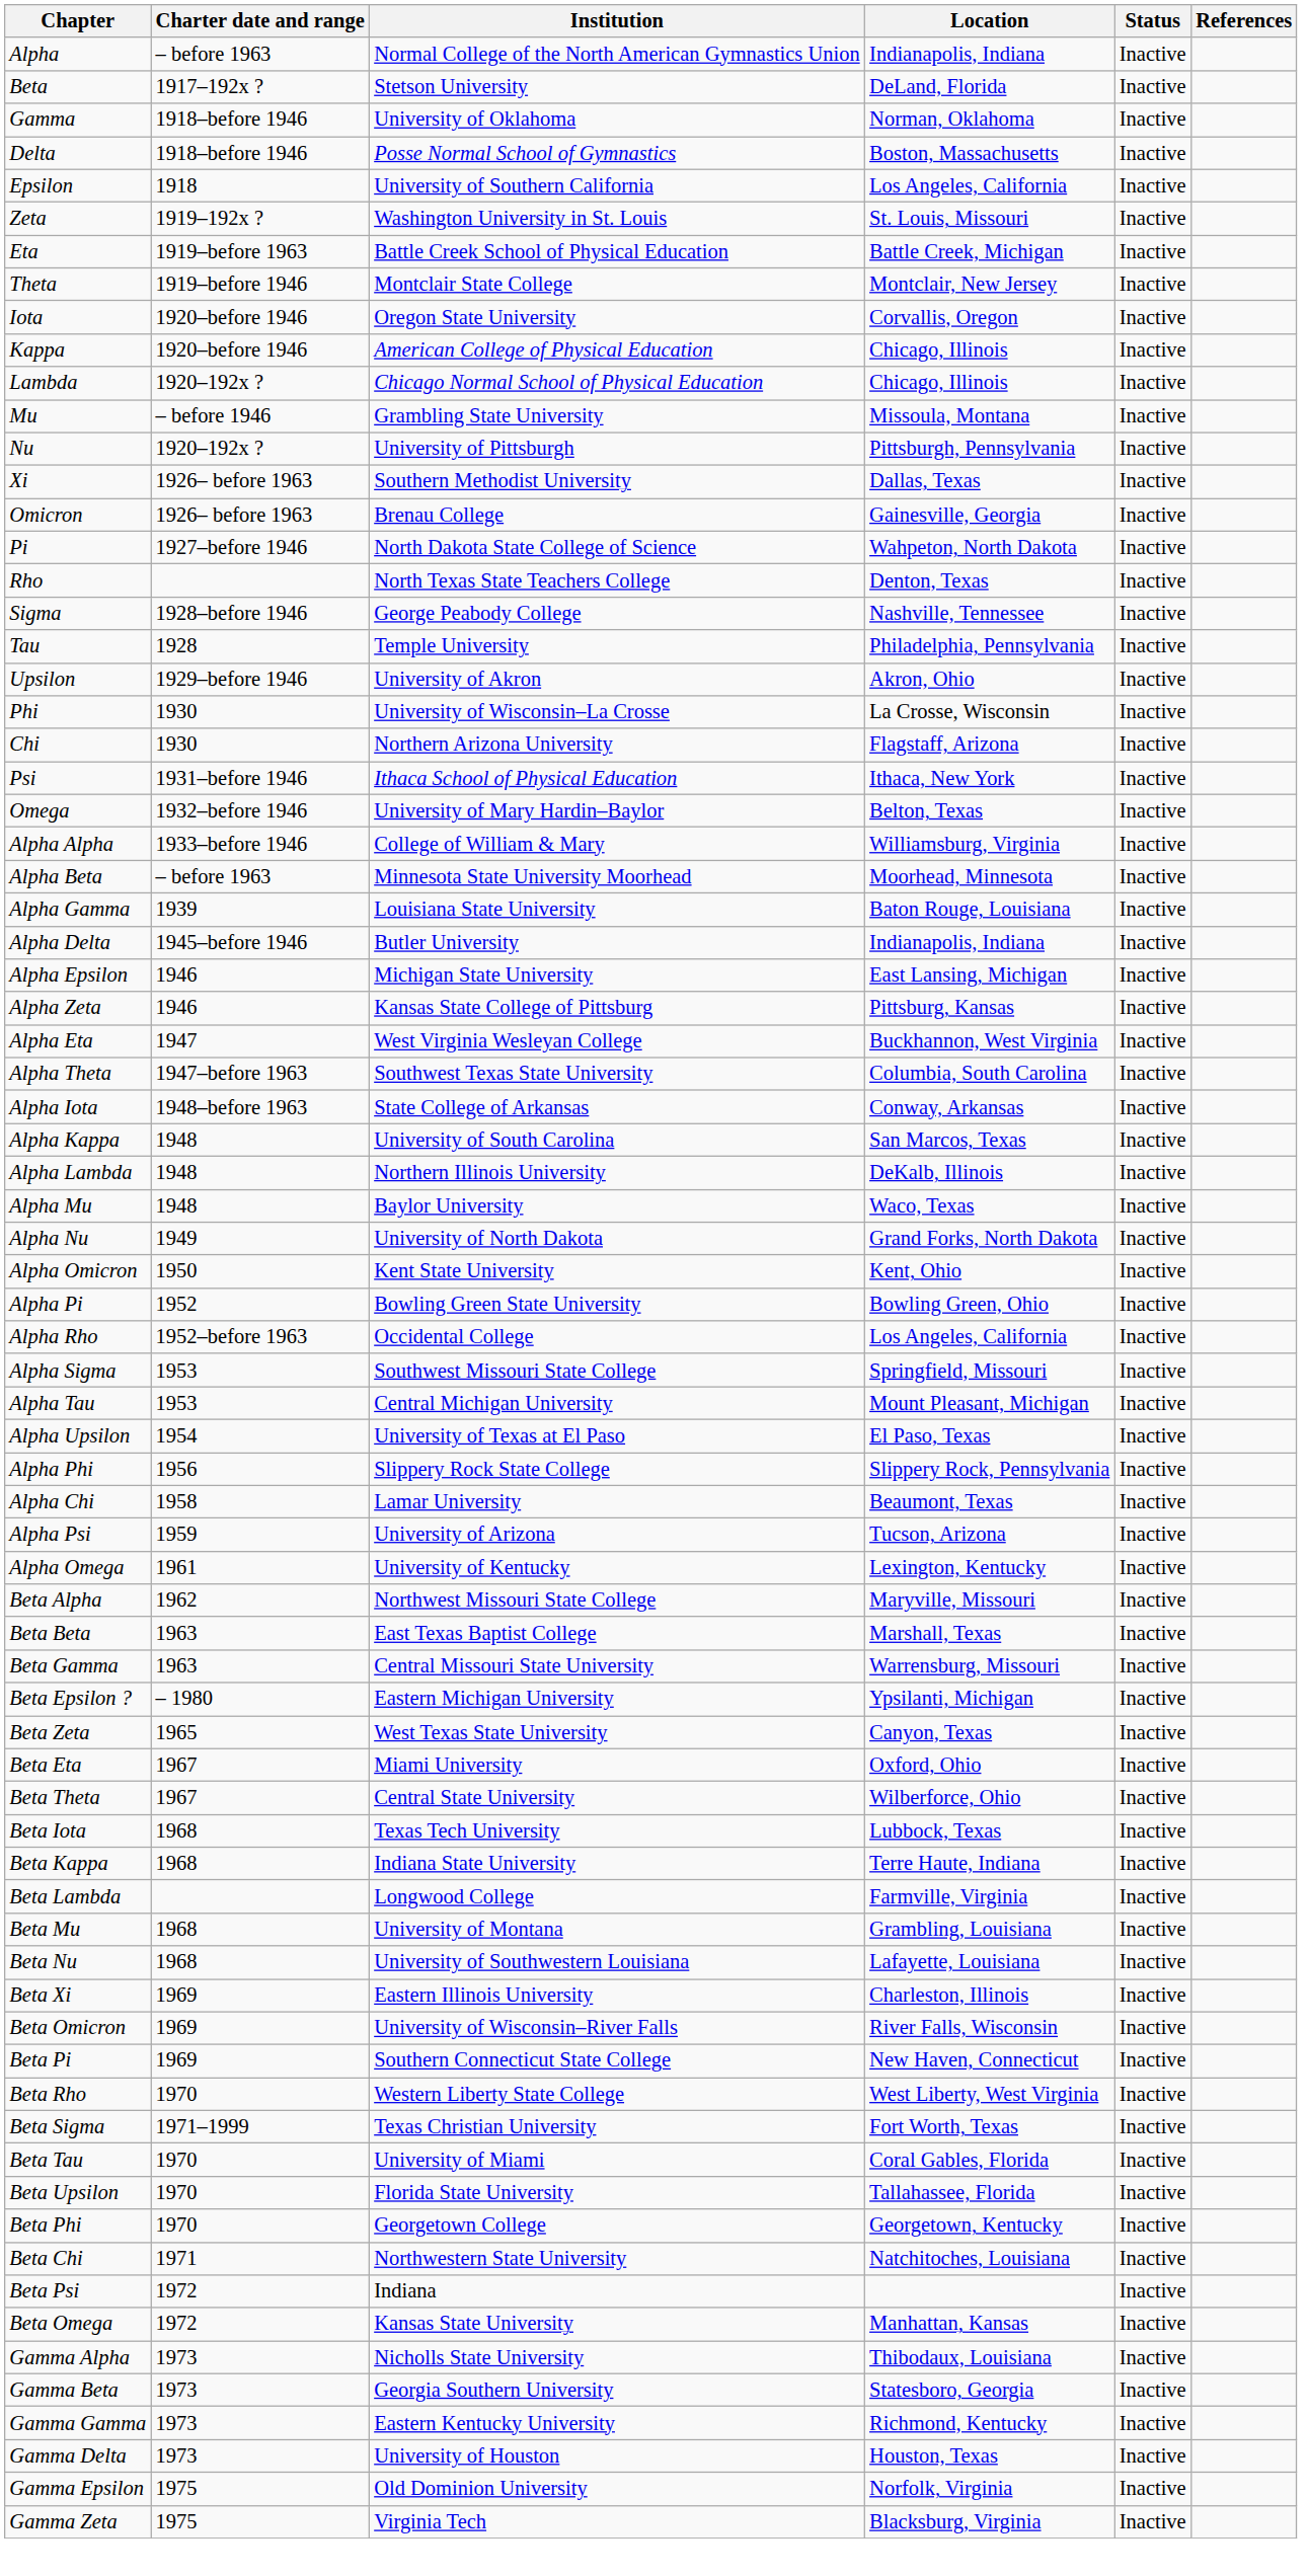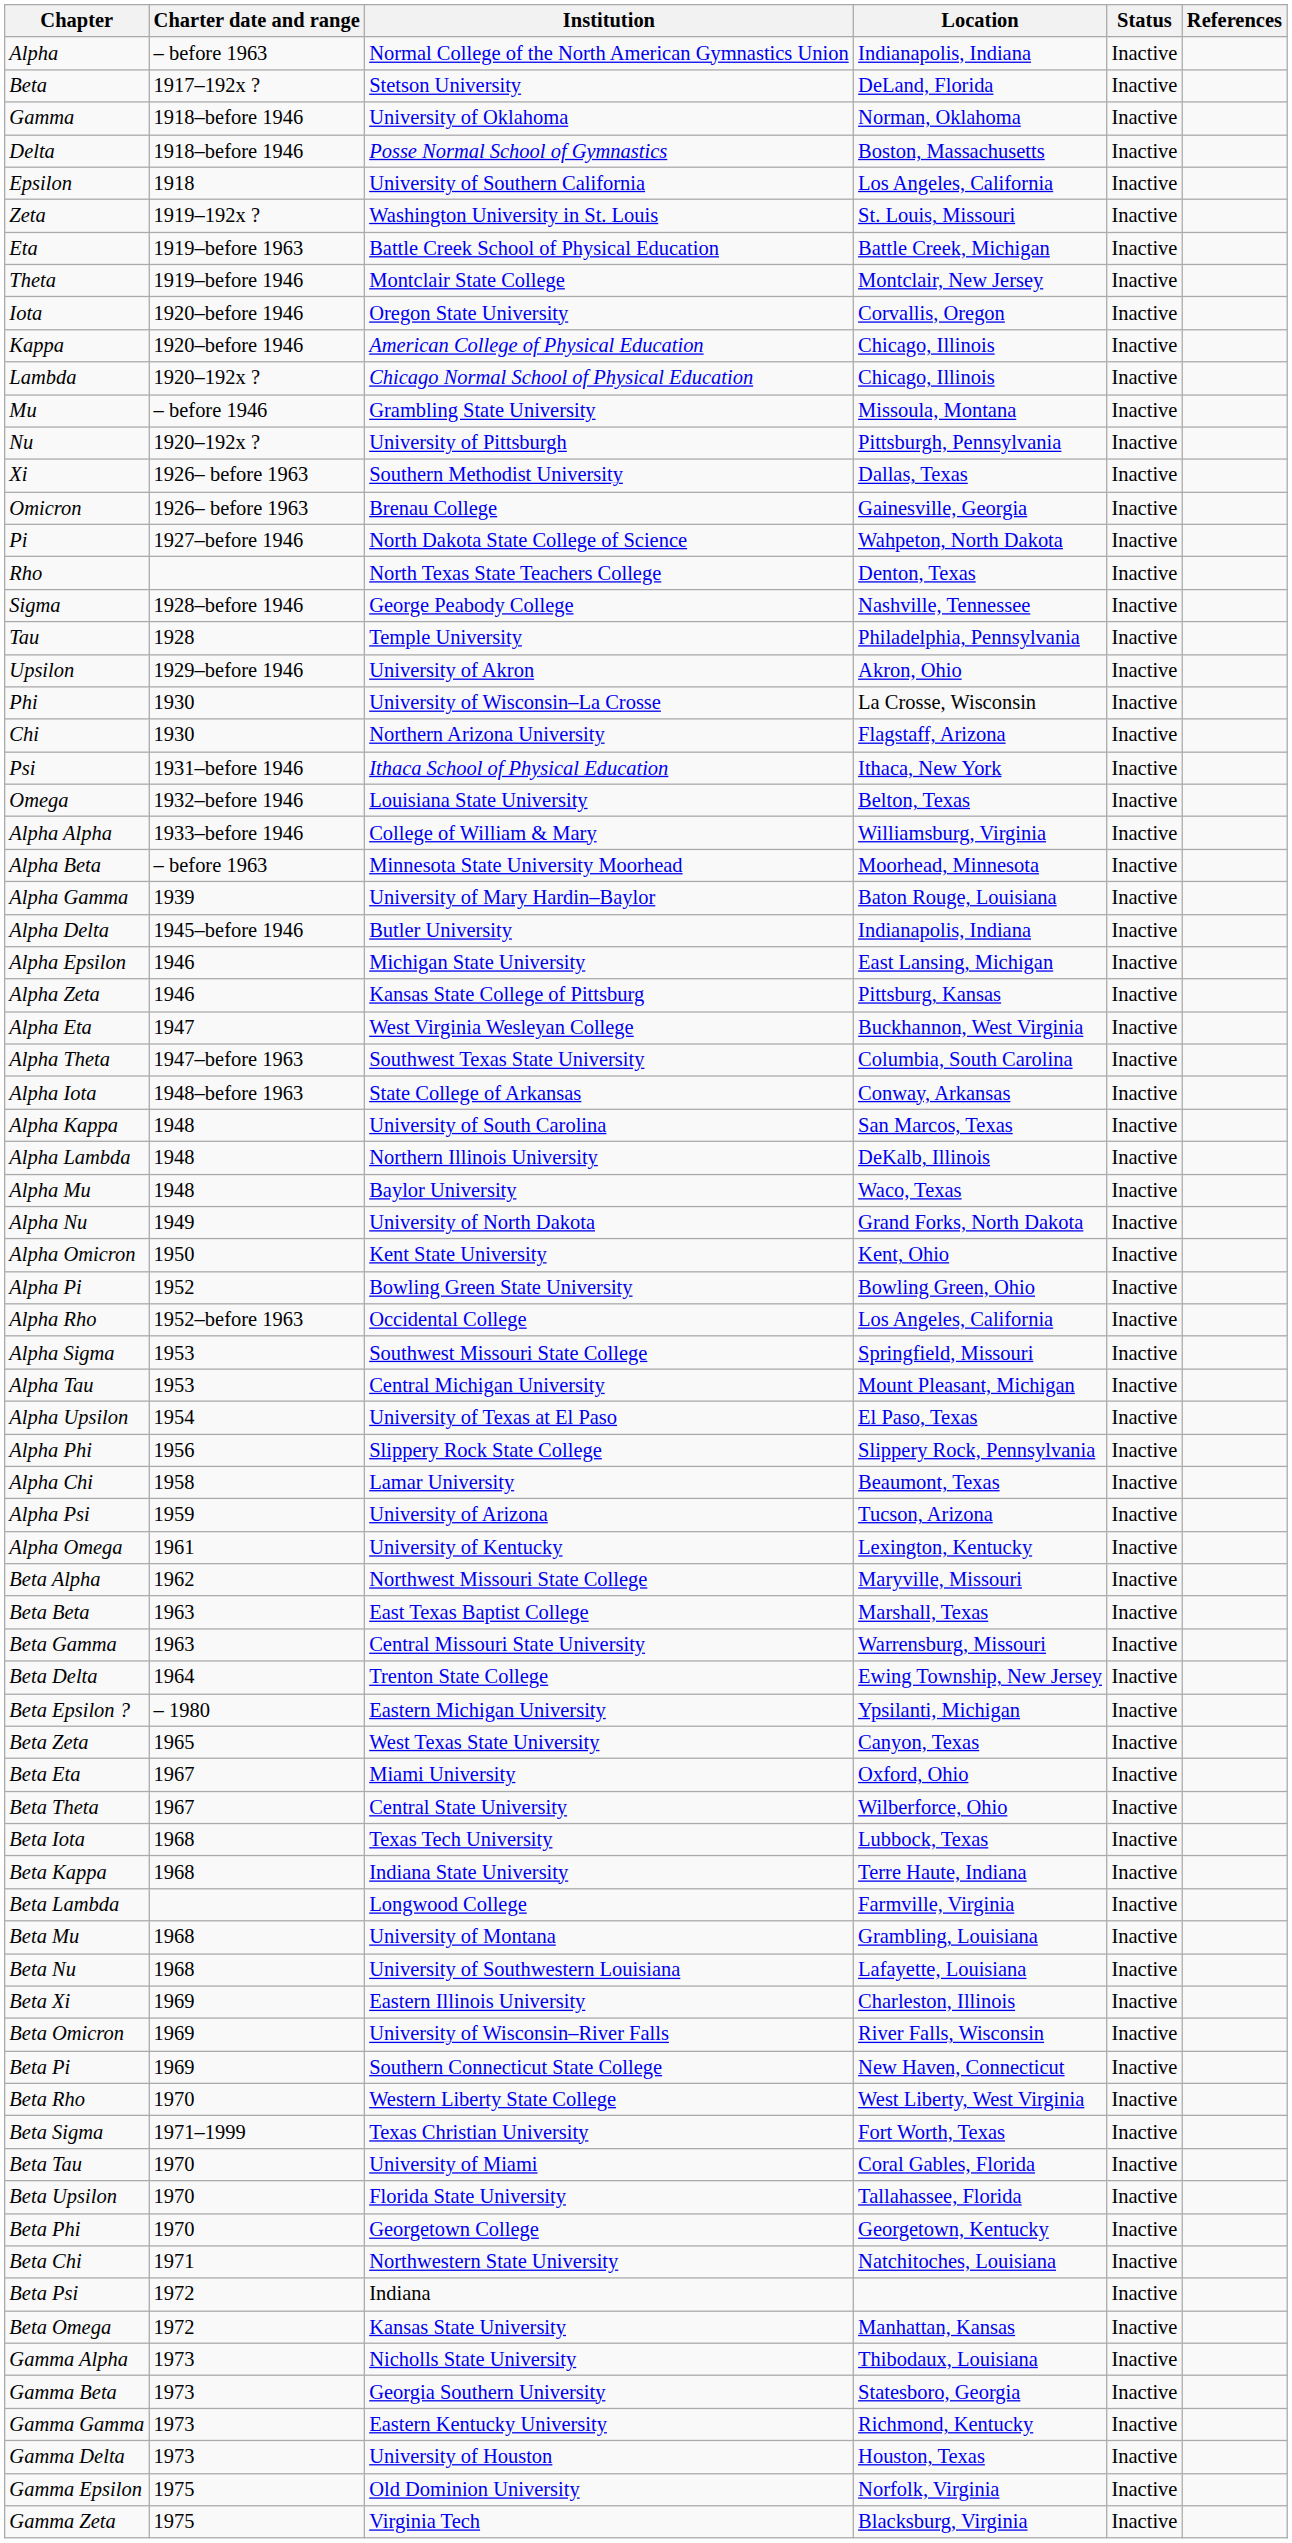Omega | Institution: University of Mary Hardin–Baylor -> Louisiana State University
Alpha Gamma | Institution: Louisiana State University -> University of Mary Hardin–Baylor
+ row: Beta Delta | 1964 | Trenton State College | Ewing Township, New Jersey | Inactive
